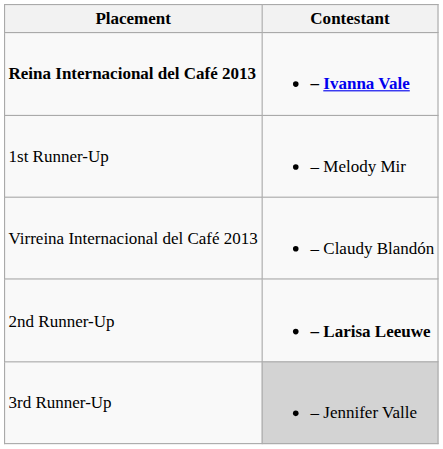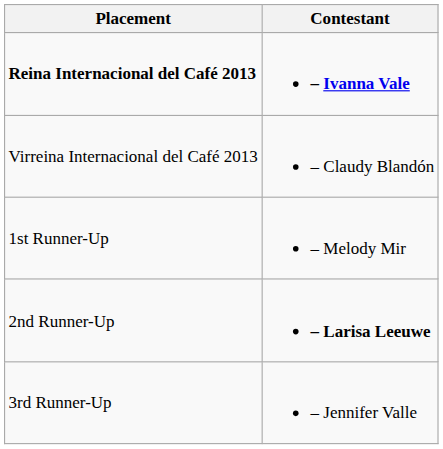rows swapped: Virreina Internacional del Café 2013 <-> 1st Runner-Up
3rd Runner-Up | Contestant: lightgrey background -> no background
